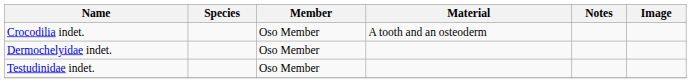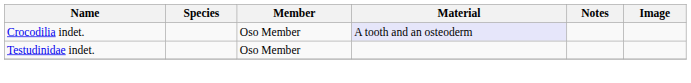Crocodilia indet. | Material: no background -> lavender background
- row: Dermochelyidae indet. | Oso Member
